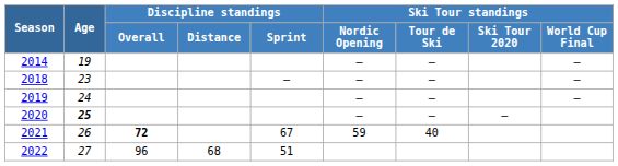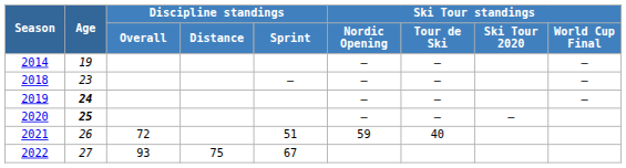2019 | Age: normal -> bold
2021 | Discipline standings / Overall: bold -> normal
2021 | Discipline standings / Sprint: 67 -> 51
2022 | Discipline standings / Overall: 96 -> 93
2022 | Discipline standings / Distance: 68 -> 75
2022 | Discipline standings / Sprint: 51 -> 67
